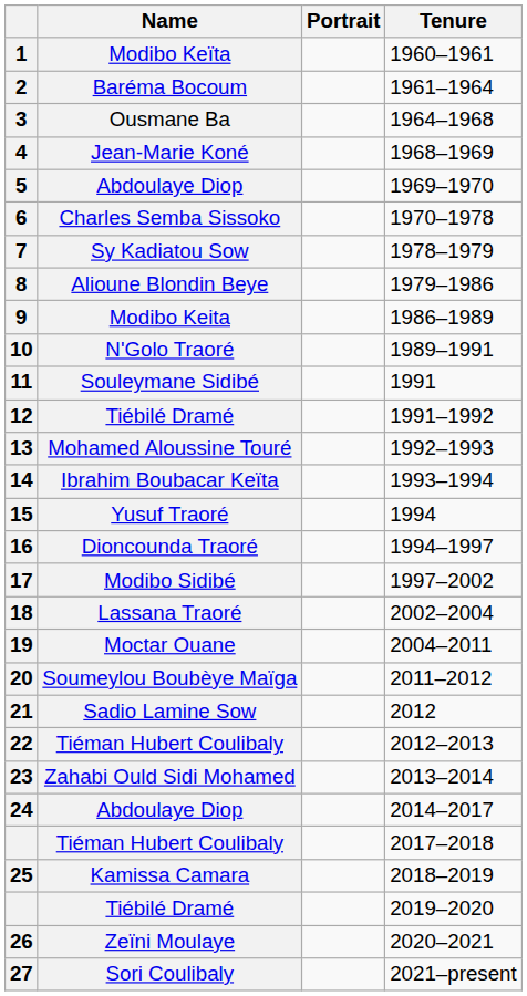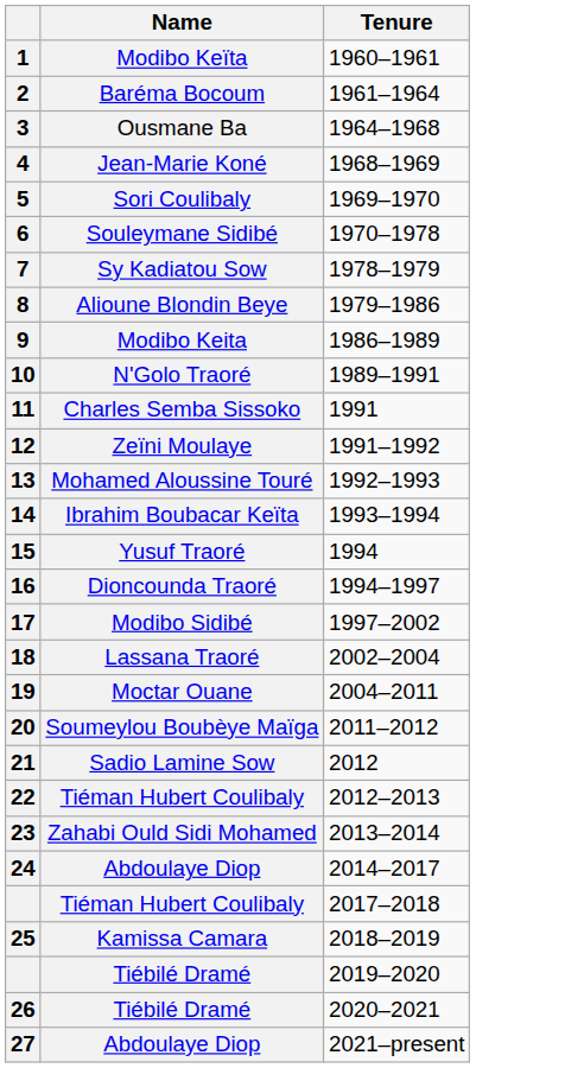- column: Portrait
1969–1970 | Name: Abdoulaye Diop -> Sori Coulibaly
1970–1978 | Name: Charles Semba Sissoko -> Souleymane Sidibé
1991 | Name: Souleymane Sidibé -> Charles Semba Sissoko
1991–1992 | Name: Tiébilé Dramé -> Zeïni Moulaye
2020–2021 | Name: Zeïni Moulaye -> Tiébilé Dramé
2021–present | Name: Sori Coulibaly -> Abdoulaye Diop
